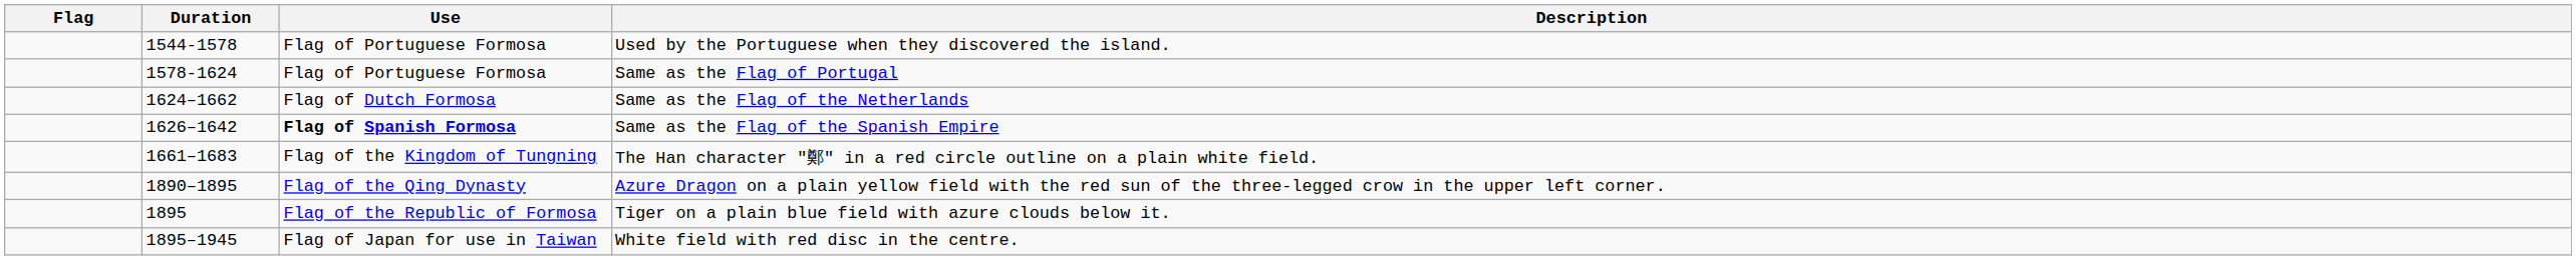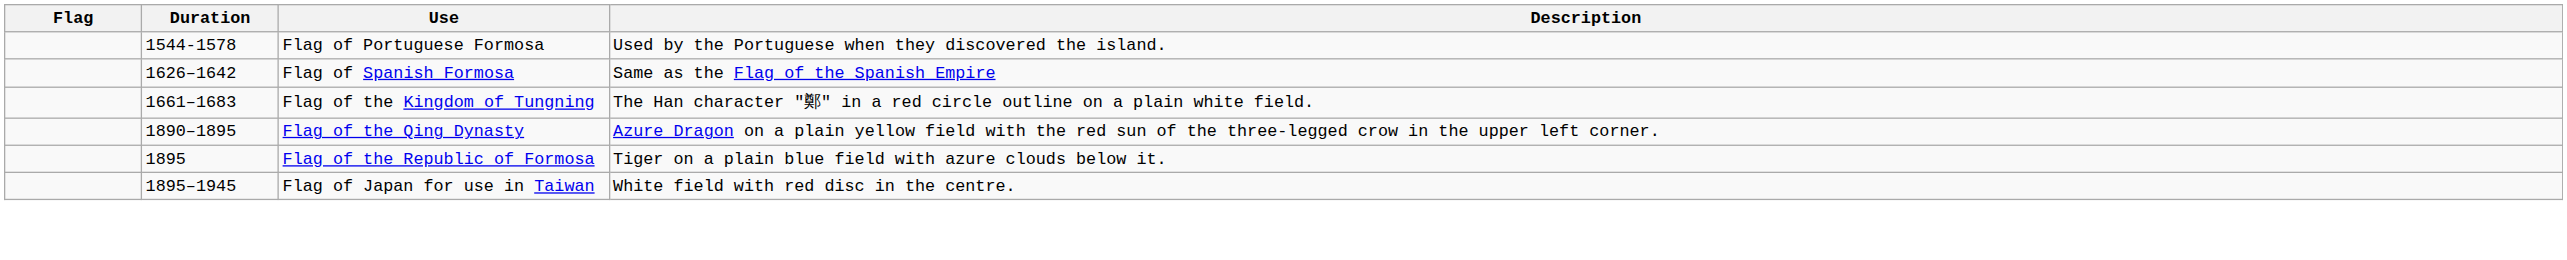- row: 1578-1624 | Flag of Portuguese Formosa | Same as the Flag of Portugal
- row: 1624–1662 | Flag of Dutch Formosa | Same as the Flag of the Netherlands
Same as the Flag of the Spanish Empire | Use: bold -> normal
